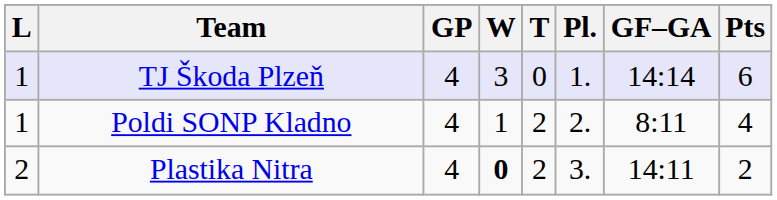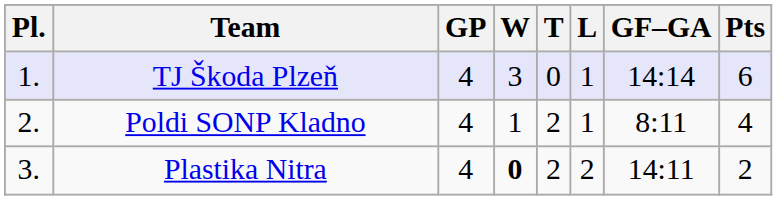columns swapped: Pl. <-> L
